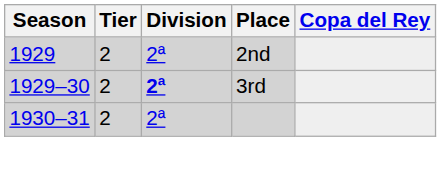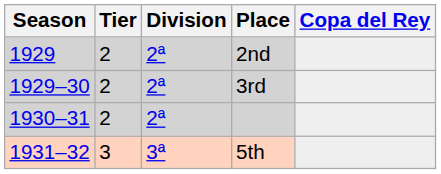3rd | Division: bold -> normal
+ row: 1931–32 | 3 | 3ª | 5th
